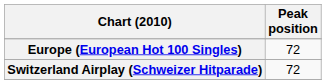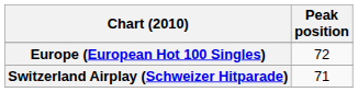Switzerland Airplay (Schweizer Hitparade) | Peak position: 72 -> 71
